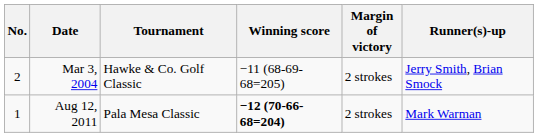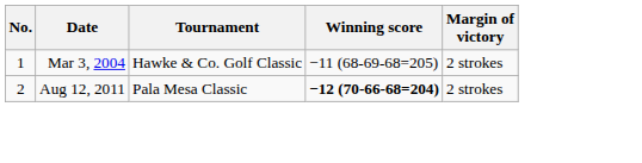- column: Runner(s)-up | Jerry Smith, Brian Smock | Mark Warman
Mar 3, 2004 | No.: 2 -> 1
Aug 12, 2011 | No.: 1 -> 2
